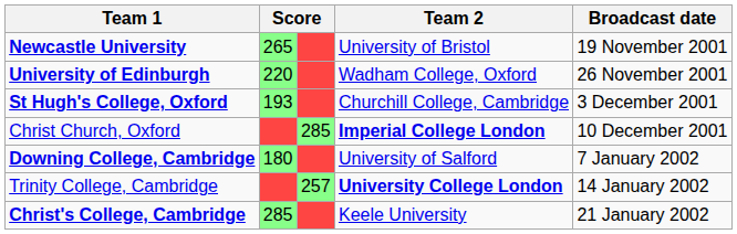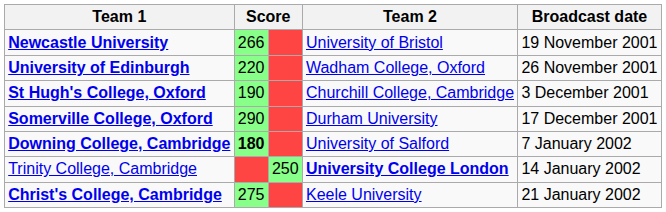Newcastle University | column 2: 265 -> 266
St Hugh's College, Oxford | column 2: 193 -> 190
- row: Christ Church, Oxford | 285 | Imperial College London | 10 December 2001
+ row: Somerville College, Oxford | 290 | Durham University | 17 December 2001
Downing College, Cambridge | column 2: normal -> bold
Trinity College, Cambridge | column 3: 257 -> 250
Christ's College, Cambridge | column 2: 285 -> 275
